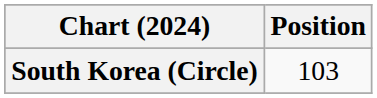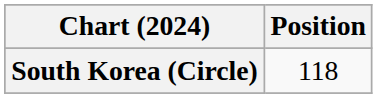South Korea (Circle) | Position: 103 -> 118
